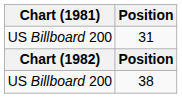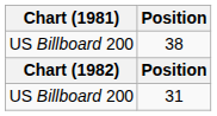rows swapped: 38 <-> 31
